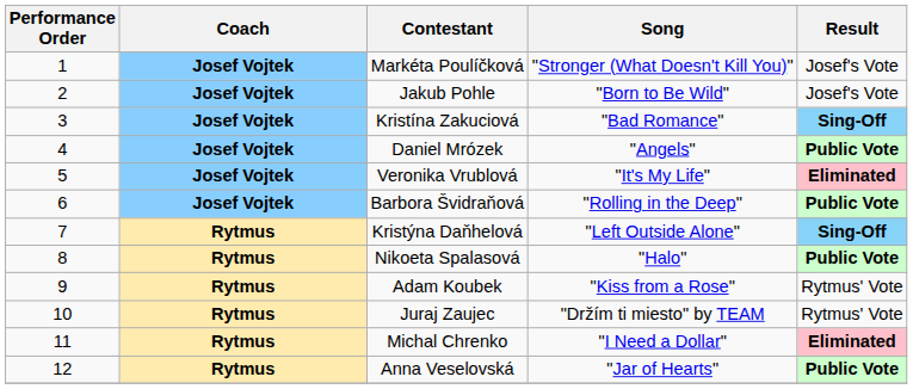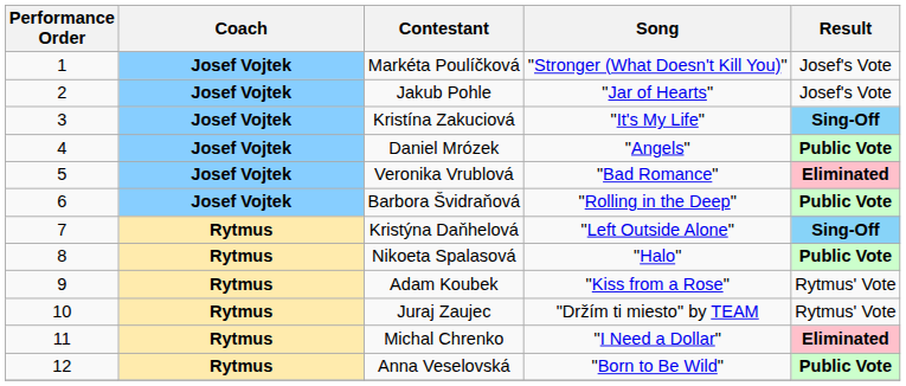Jakub Pohle | Song: "Born to Be Wild" -> "Jar of Hearts"
Kristína Zakuciová | Song: "Bad Romance" -> "It's My Life"
Veronika Vrublová | Song: "It's My Life" -> "Bad Romance"
Anna Veselovská | Song: "Jar of Hearts" -> "Born to Be Wild"
